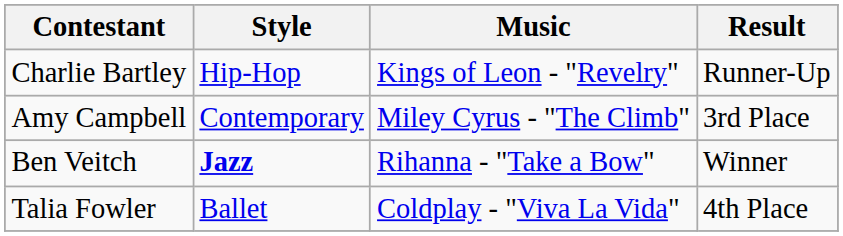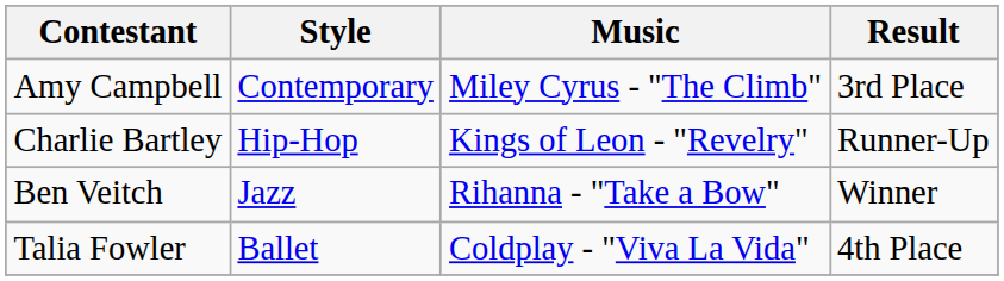rows swapped: Charlie Bartley <-> Amy Campbell
Ben Veitch | Style: bold -> normal
